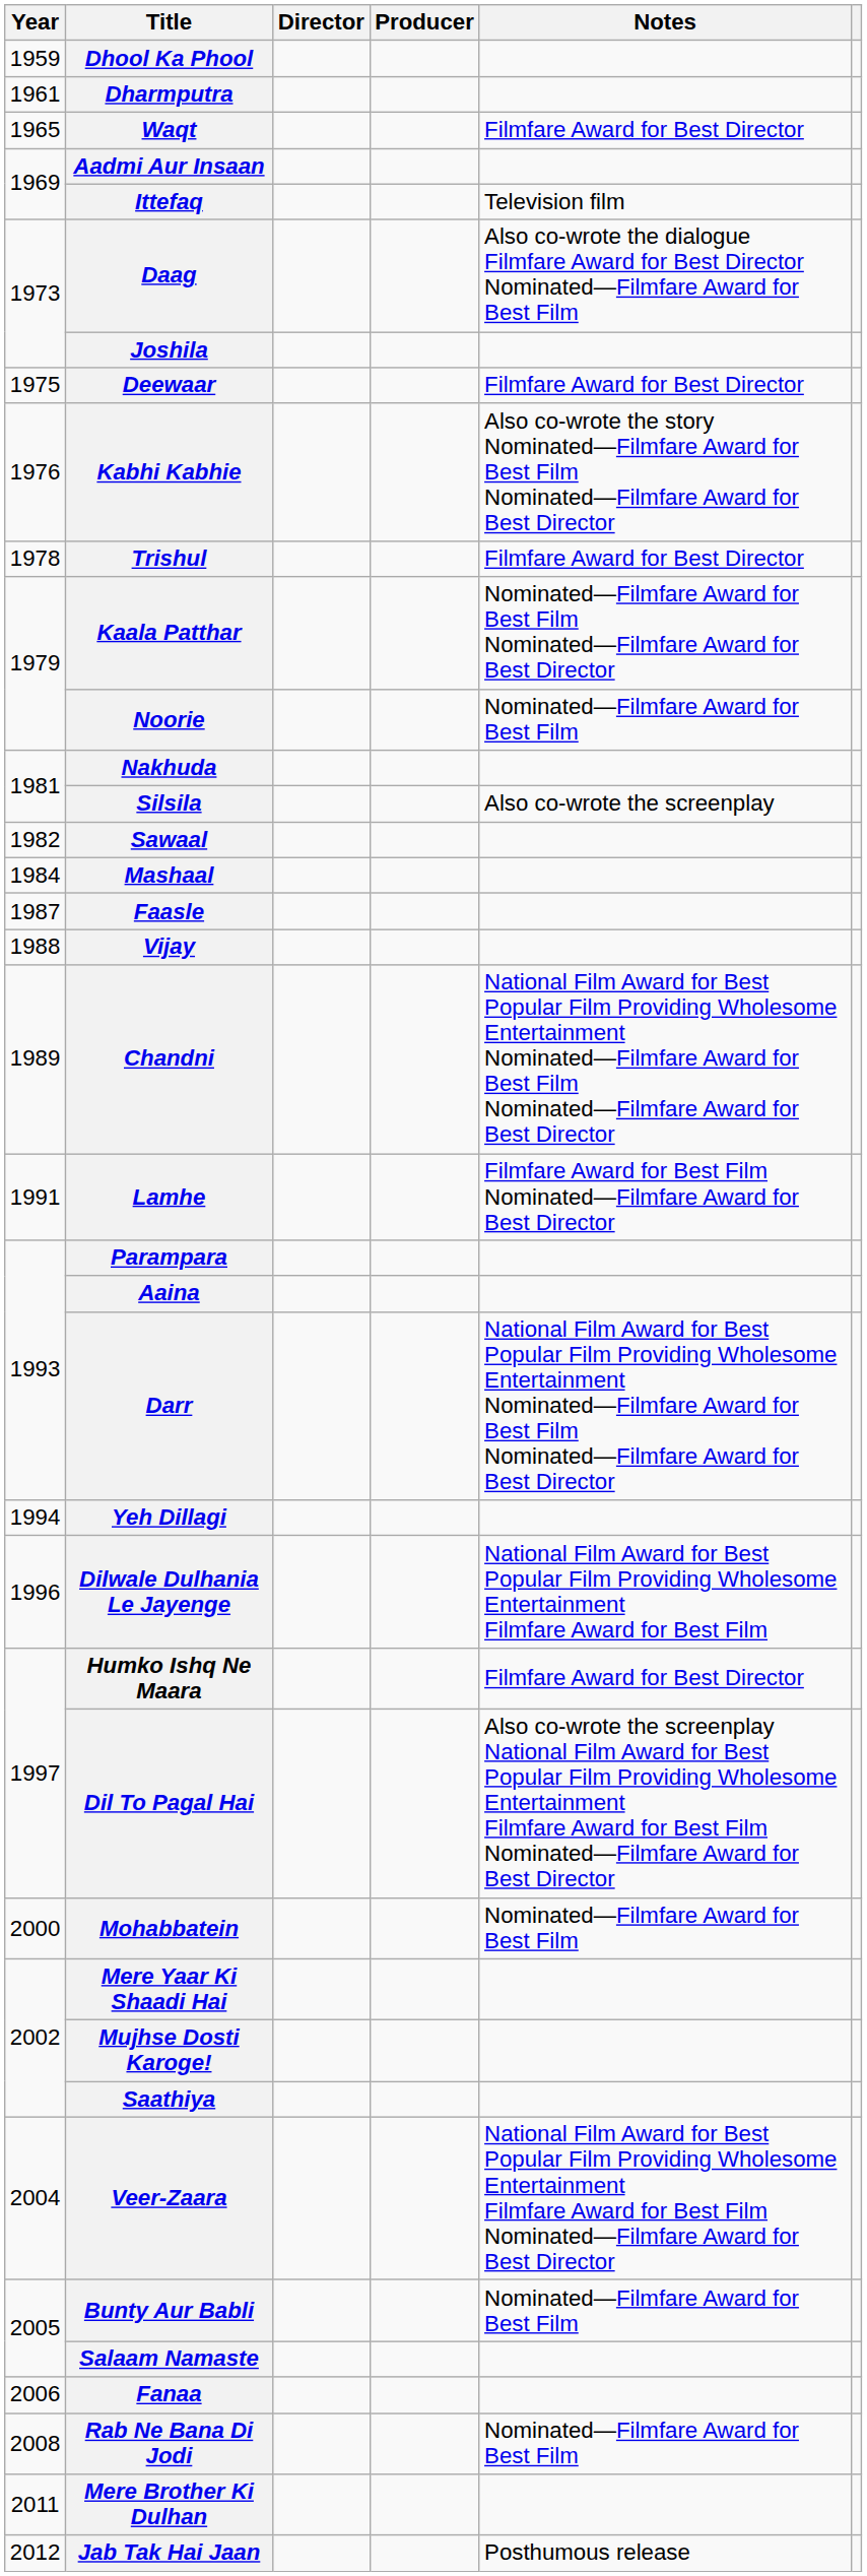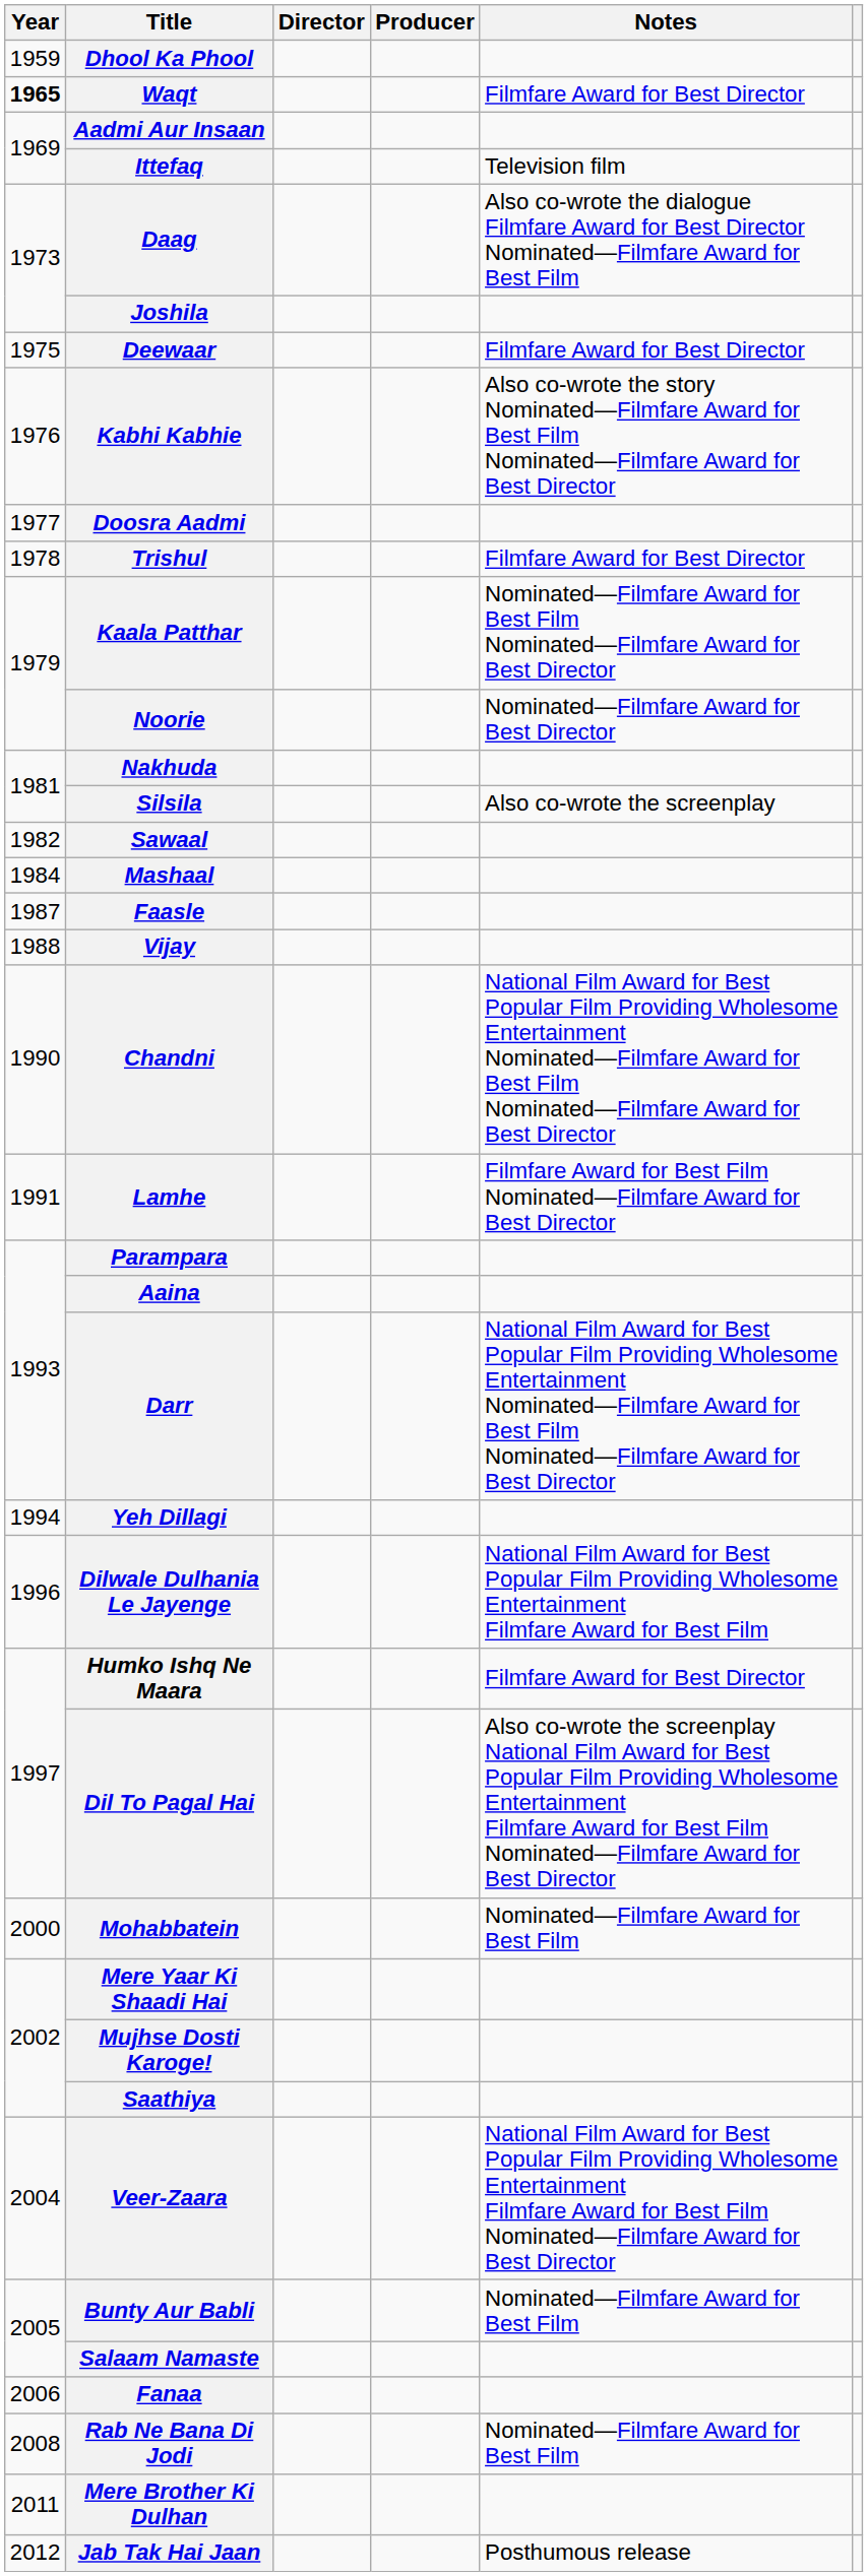- row: 1961 | Dharmputra
Waqt | Year: normal -> bold
+ row: 1977 | Doosra Aadmi
Noorie | Notes: Nominated—Filmfare Award for Best Film -> Nominated—Filmfare Award for Best Director
Chandni | Year: 1989 -> 1990
